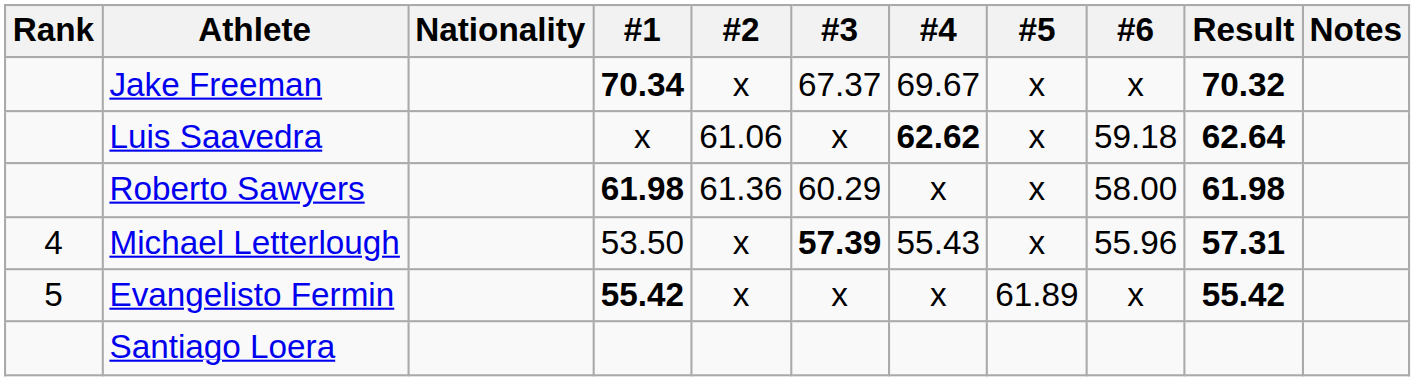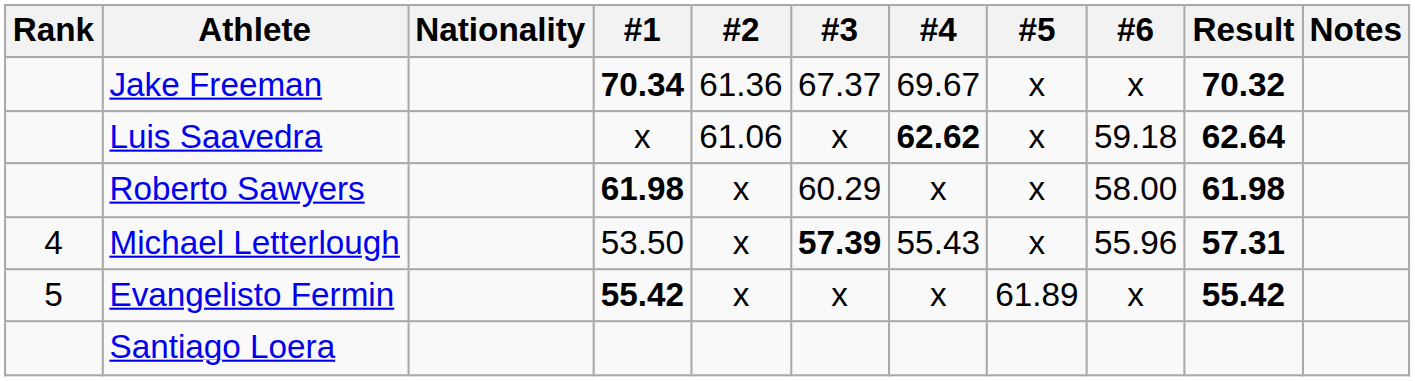Jake Freeman | #2: x -> 61.36
Roberto Sawyers | #2: 61.36 -> x
